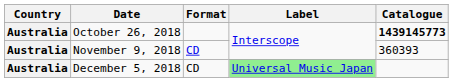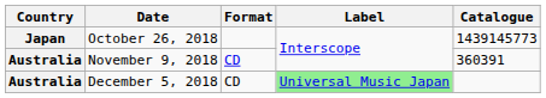October 26, 2018 | Country: Australia -> Japan
October 26, 2018 | Catalogue: bold -> normal
November 9, 2018 | Catalogue: 360393 -> 360391
